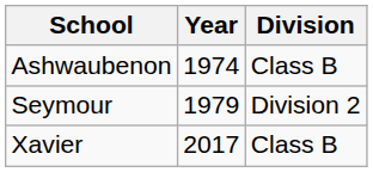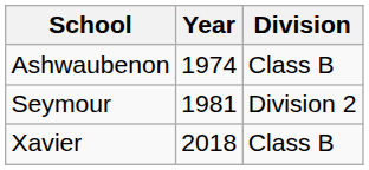Seymour | Year: 1979 -> 1981
Xavier | Year: 2017 -> 2018
